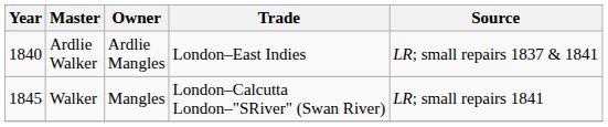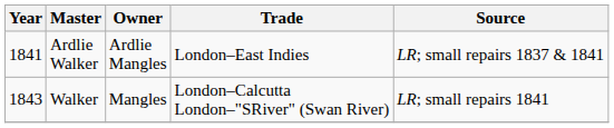Ardlie Walker | Year: 1840 -> 1841
Walker | Year: 1845 -> 1843
